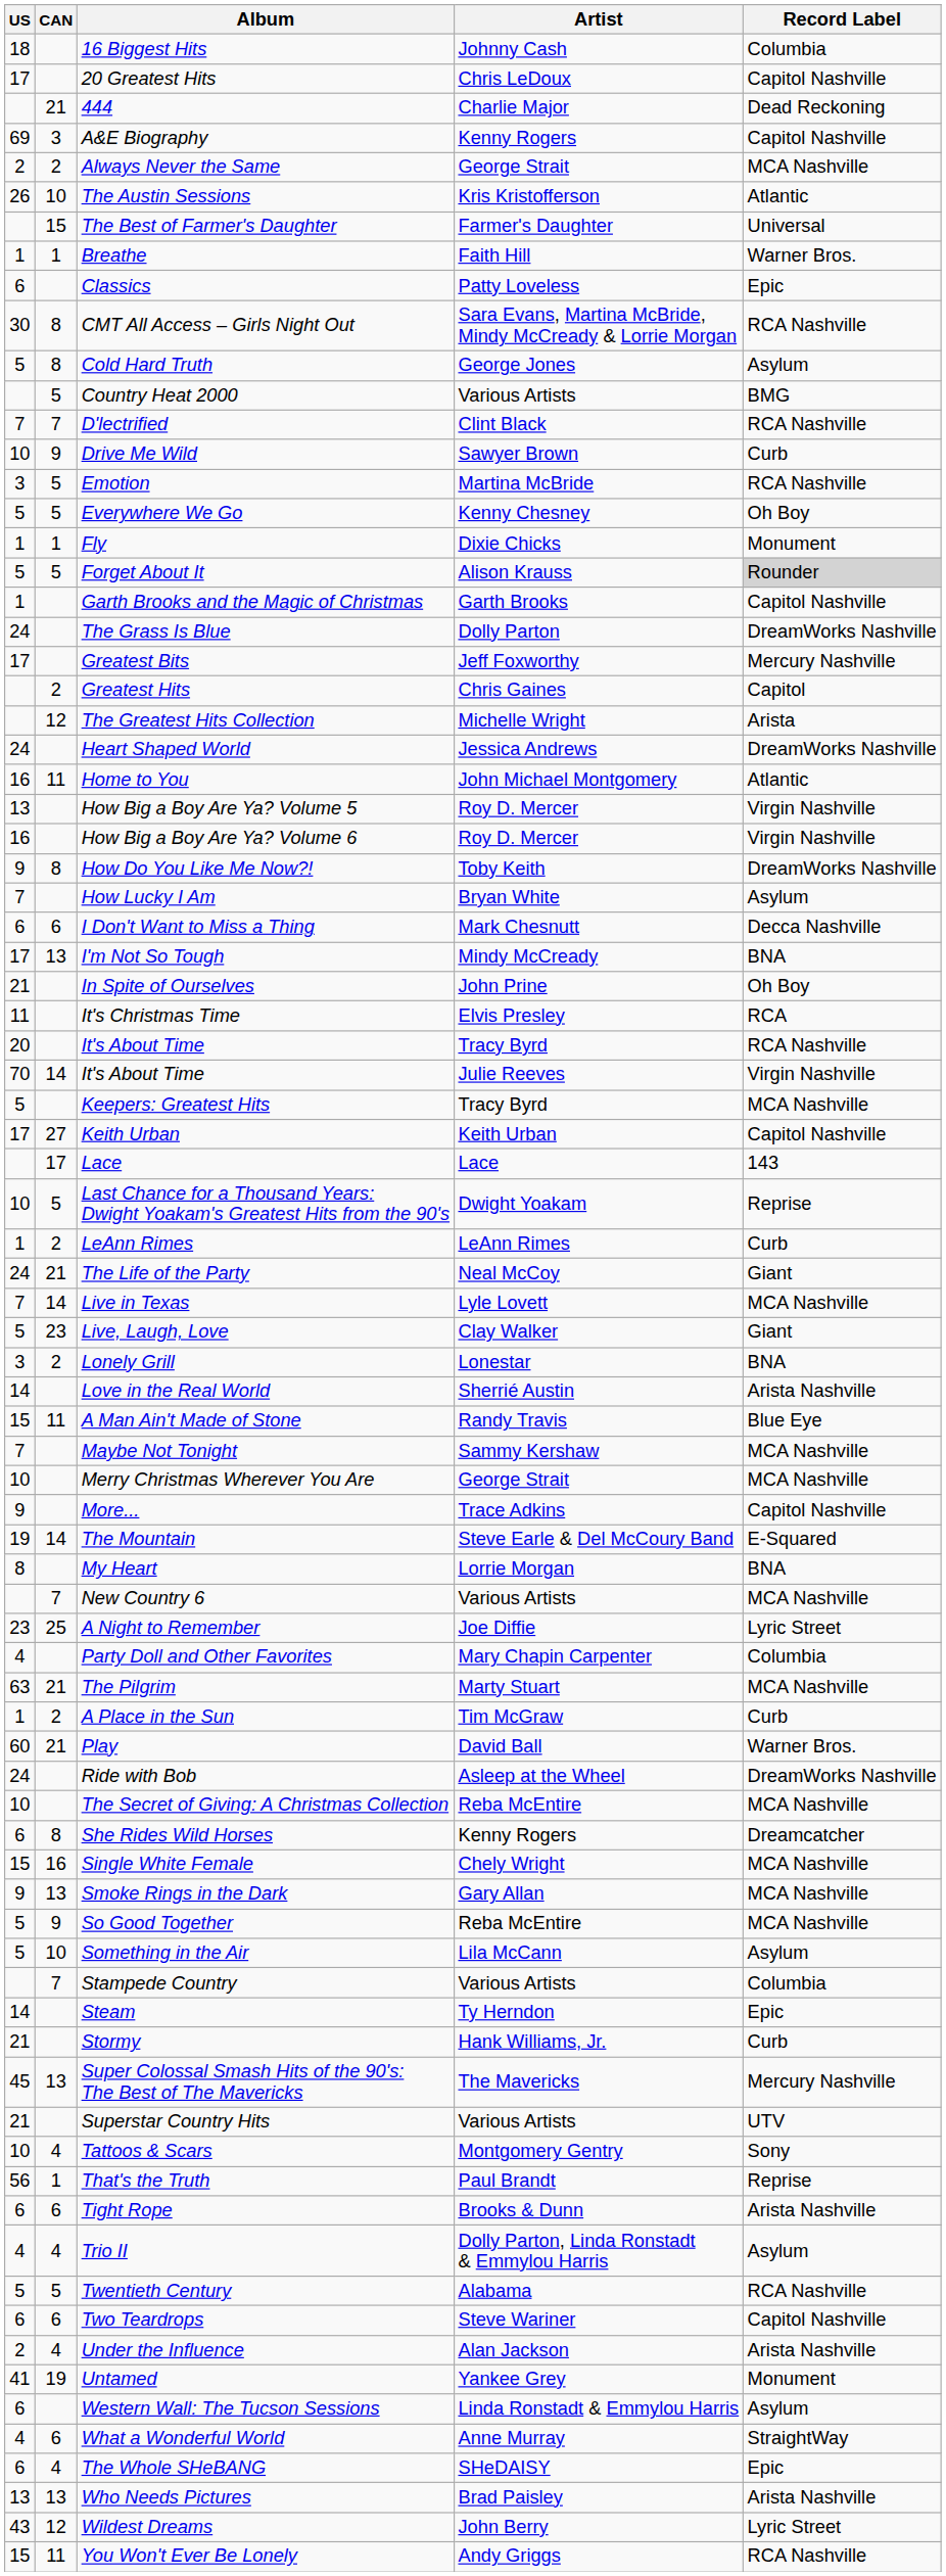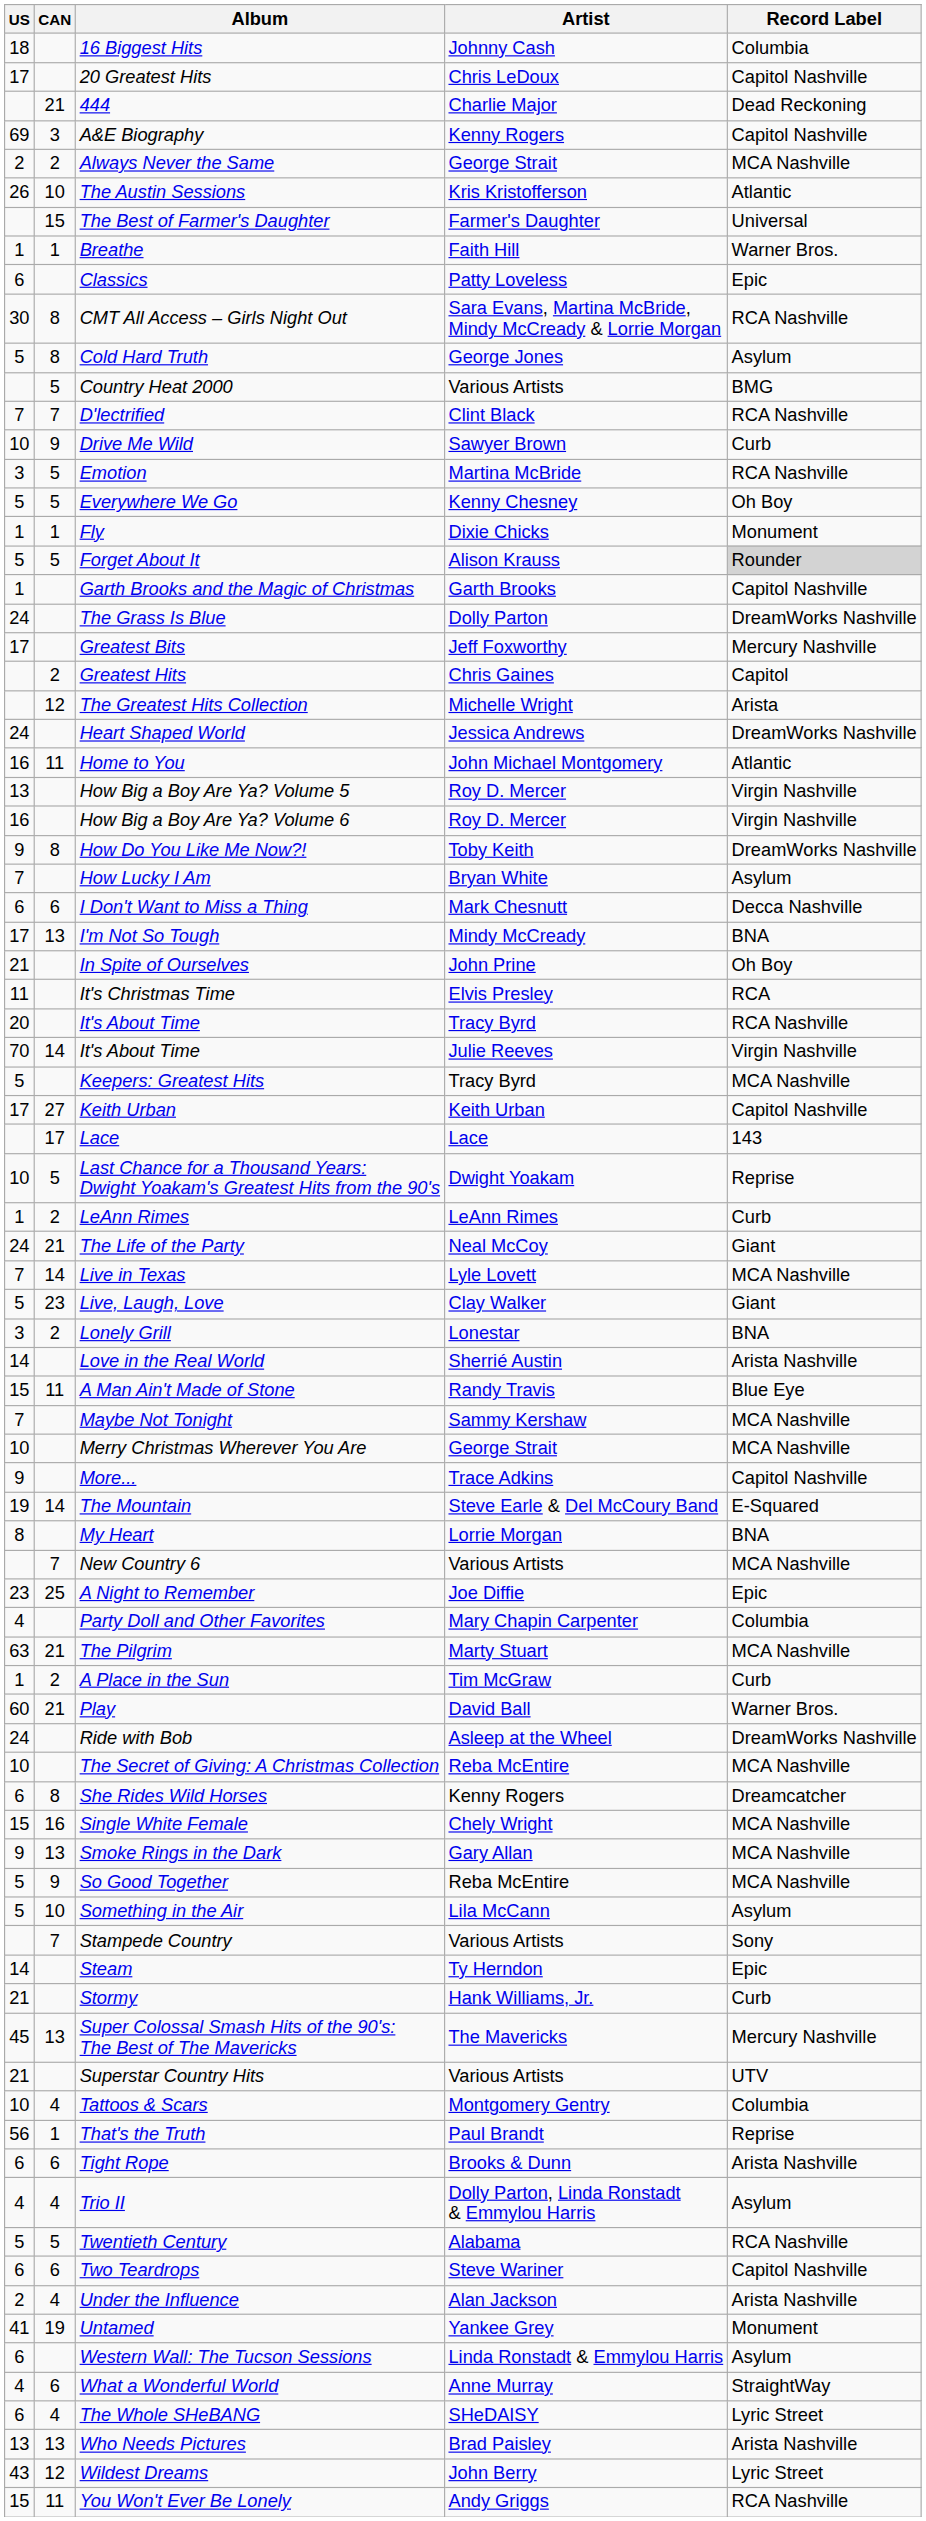A Night to Remember | Record Label: Lyric Street -> Epic
Stampede Country | Record Label: Columbia -> Sony
Tattoos & Scars | Record Label: Sony -> Columbia
The Whole SHeBANG | Record Label: Epic -> Lyric Street
